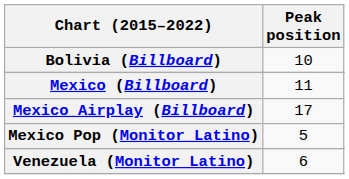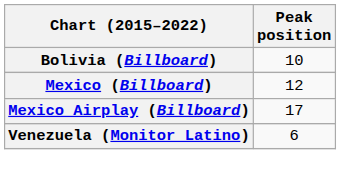Mexico (Billboard) | Peak position: 11 -> 12
- row: Mexico Pop (Monitor Latino) | 5
